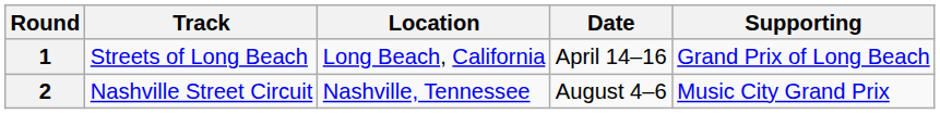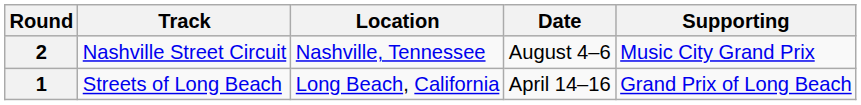rows swapped: 1 <-> 2
